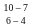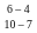rows swapped: 6 – 4 <-> 10 – 7
